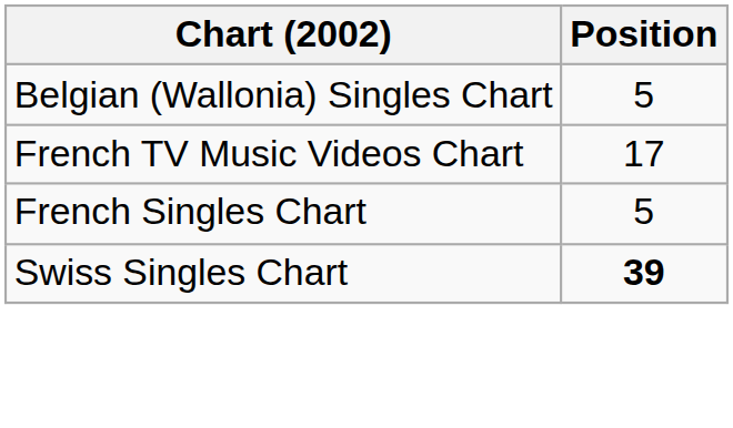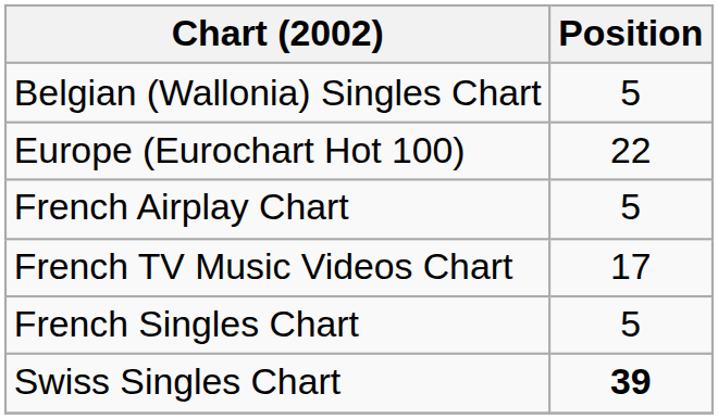+ row: Europe (Eurochart Hot 100) | 22
+ row: French Airplay Chart | 5
